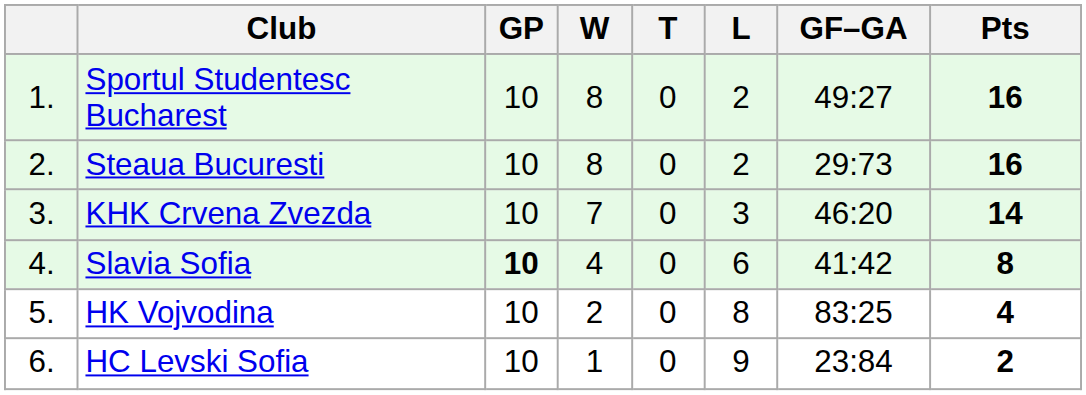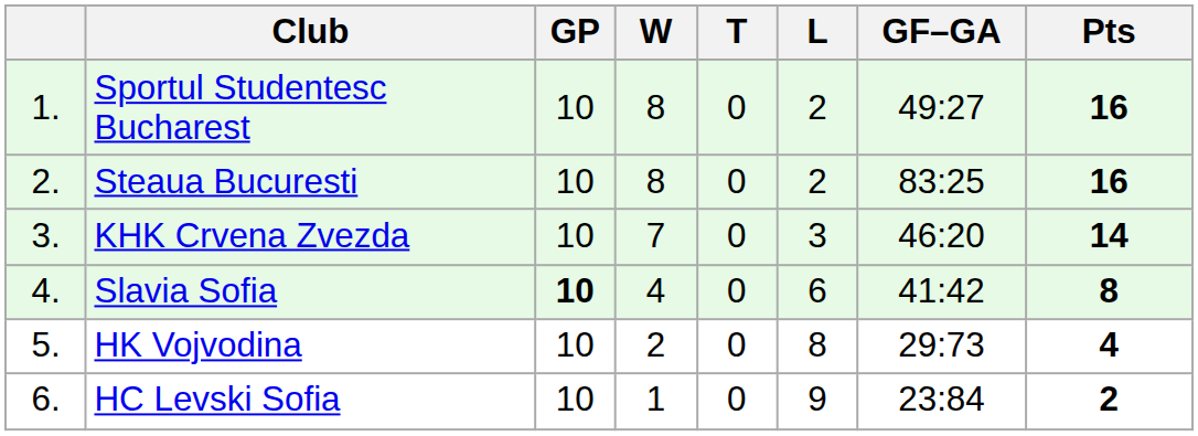Steaua Bucuresti | GF–GA: 29:73 -> 83:25
HK Vojvodina | GF–GA: 83:25 -> 29:73
